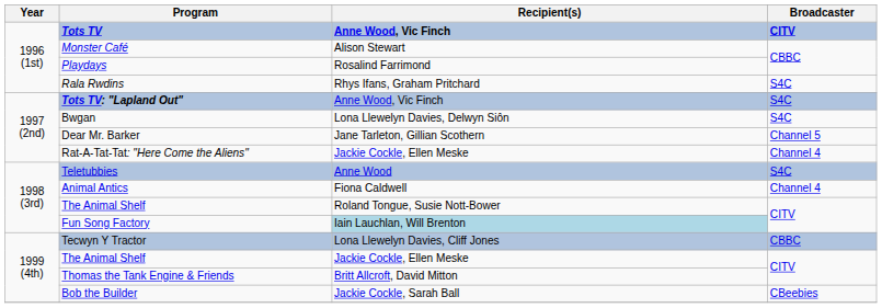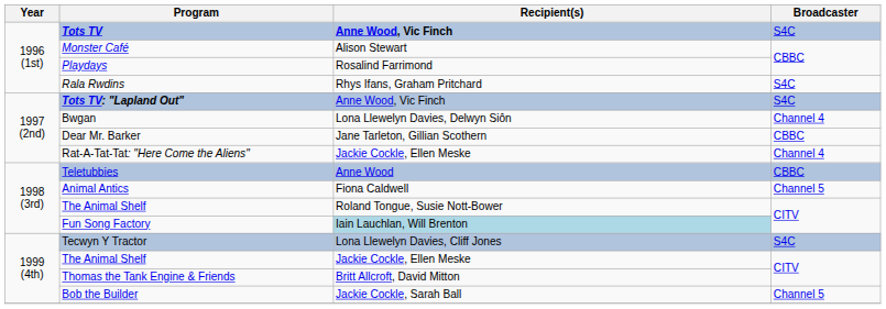Tots TV | Broadcaster: CITV -> S4C
Bwgan | Broadcaster: S4C -> Channel 4
Dear Mr. Barker | Broadcaster: Channel 5 -> CBBC
Teletubbies | Broadcaster: S4C -> CBBC
Animal Antics | Broadcaster: Channel 4 -> Channel 5
Tecwyn Y Tractor | Broadcaster: CBBC -> S4C
Bob the Builder | Broadcaster: CBeebies -> Channel 5
